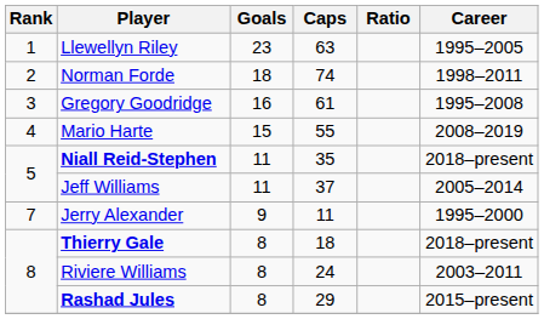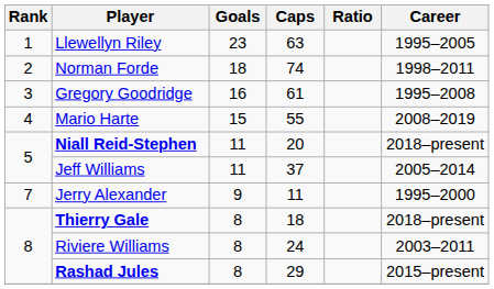Niall Reid-Stephen | Caps: 35 -> 20
